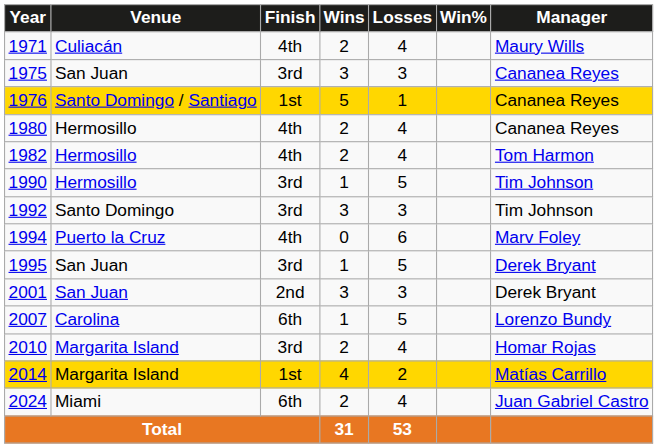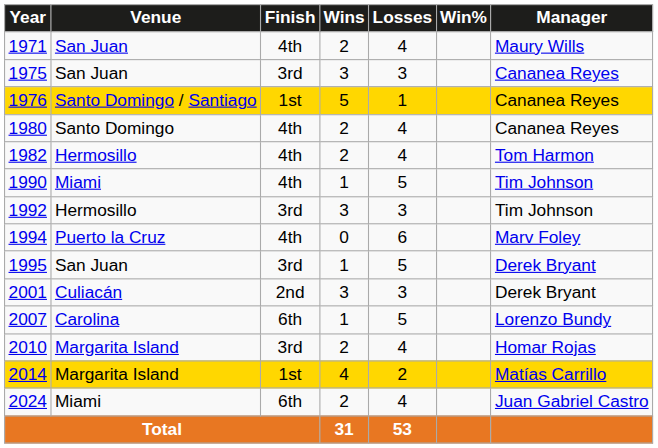1971 | Venue: Culiacán -> San Juan
1980 | Venue: Hermosillo -> Santo Domingo
1990 | Venue: Hermosillo -> Miami
1990 | Finish: 3rd -> 4th
1992 | Venue: Santo Domingo -> Hermosillo
2001 | Venue: San Juan -> Culiacán
